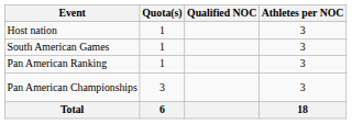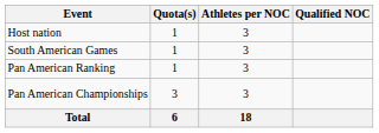columns swapped: Qualified NOC <-> Athletes per NOC
